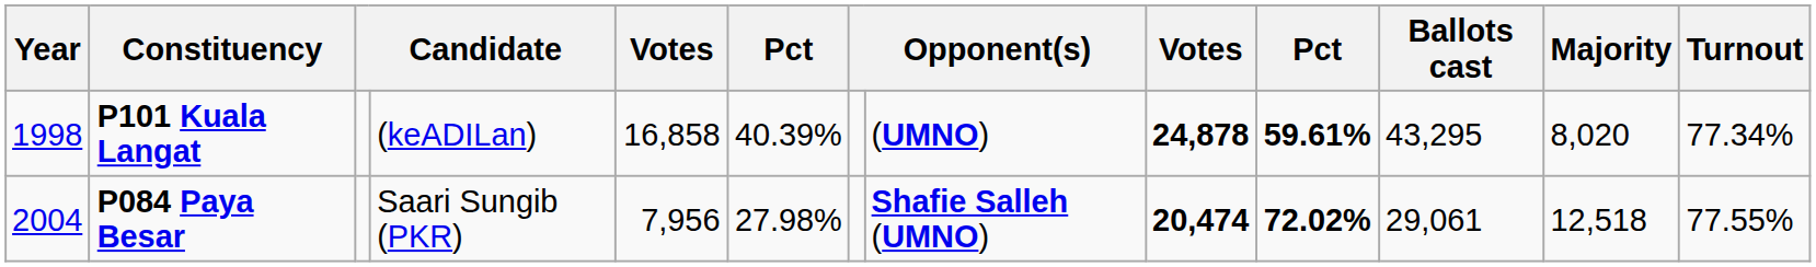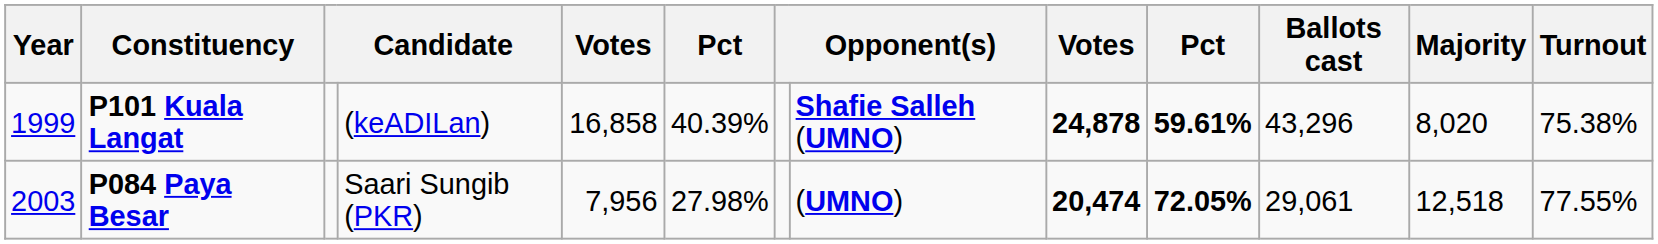P101 Kuala Langat | Year: 1998 -> 1999
P101 Kuala Langat | column 8: (UMNO) -> Shafie Salleh (UMNO)
P101 Kuala Langat | Ballots cast: 43,295 -> 43,296
P101 Kuala Langat | Turnout: 77.34% -> 75.38%
P084 Paya Besar | Year: 2004 -> 2003
P084 Paya Besar | column 8: Shafie Salleh (UMNO) -> (UMNO)
P084 Paya Besar | column 10: 72.02% -> 72.05%
